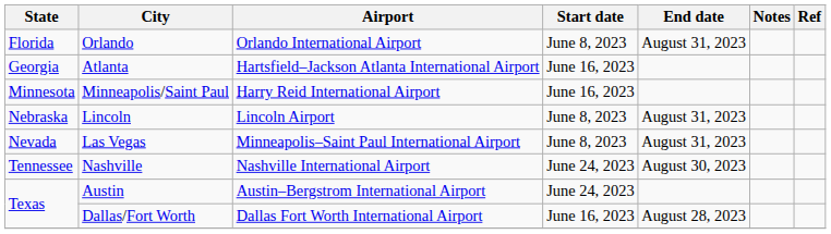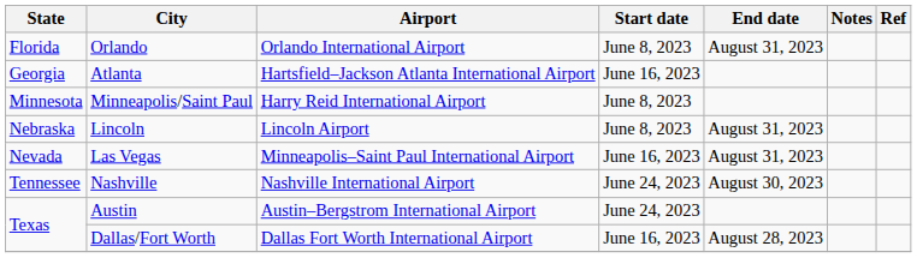Minneapolis/Saint Paul | Start date: June 16, 2023 -> June 8, 2023
Las Vegas | Start date: June 8, 2023 -> June 16, 2023
